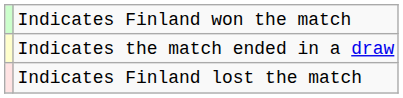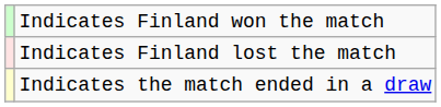rows swapped: Indicates the match ended in a draw <-> Indicates Finland lost the match
